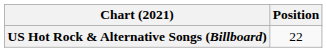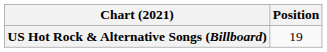US Hot Rock & Alternative Songs (Billboard) | Position: 22 -> 19
